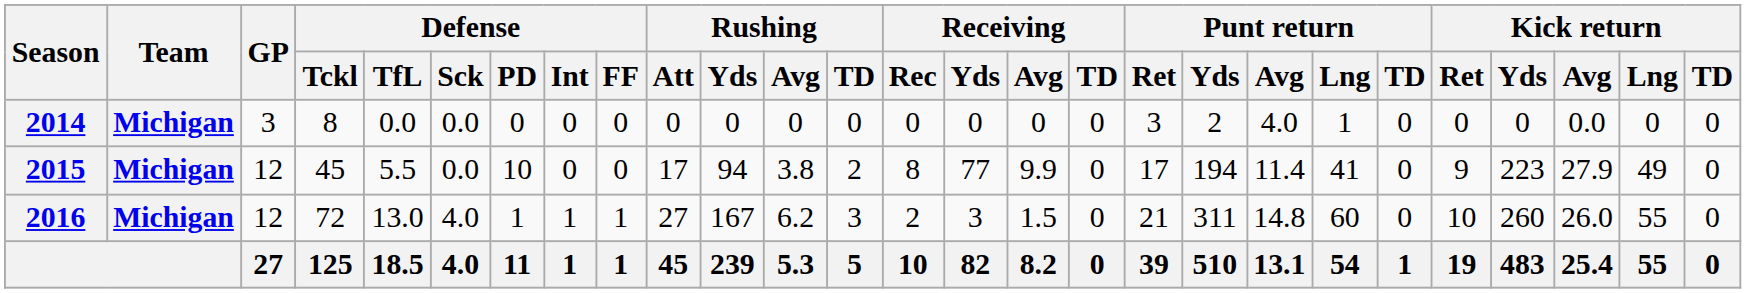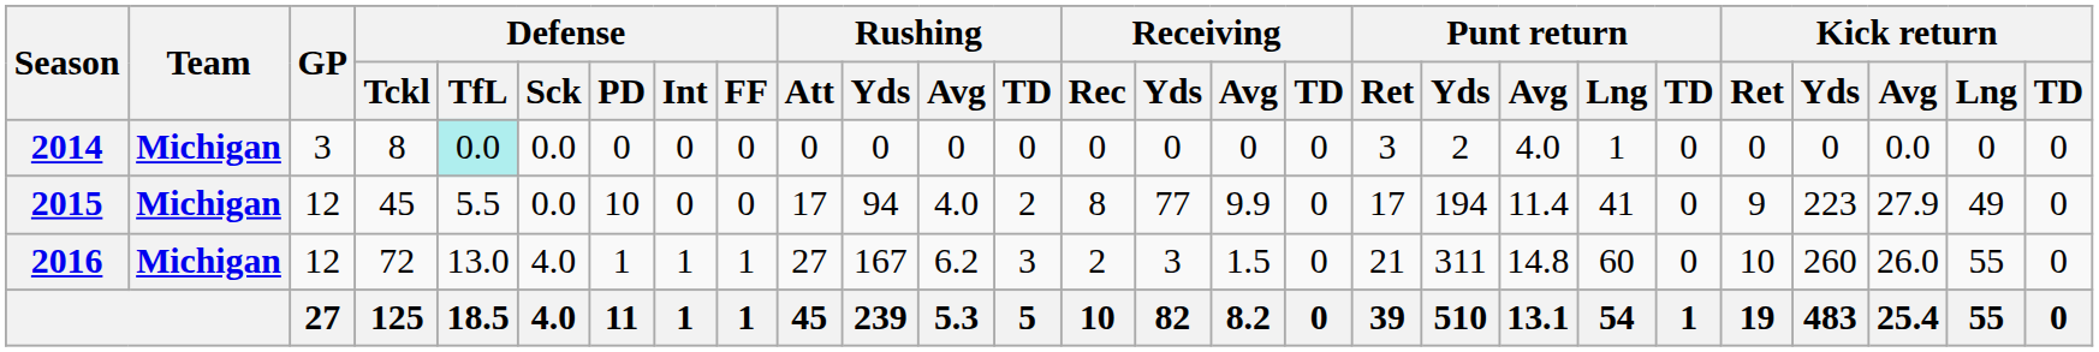2014 | Defense / TfL: no background -> paleturquoise background
2015 | Rushing / Avg: 3.8 -> 4.0
